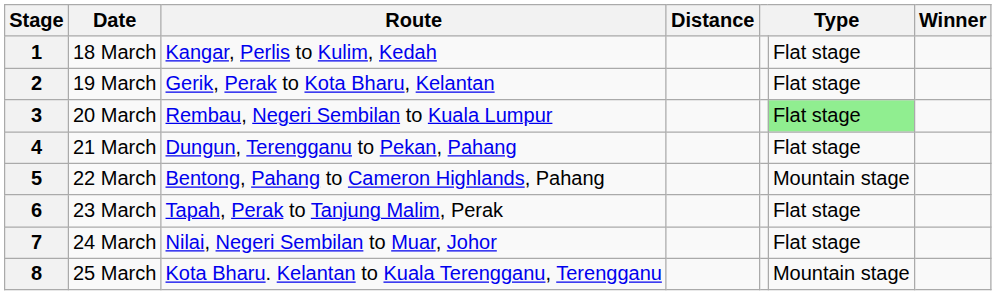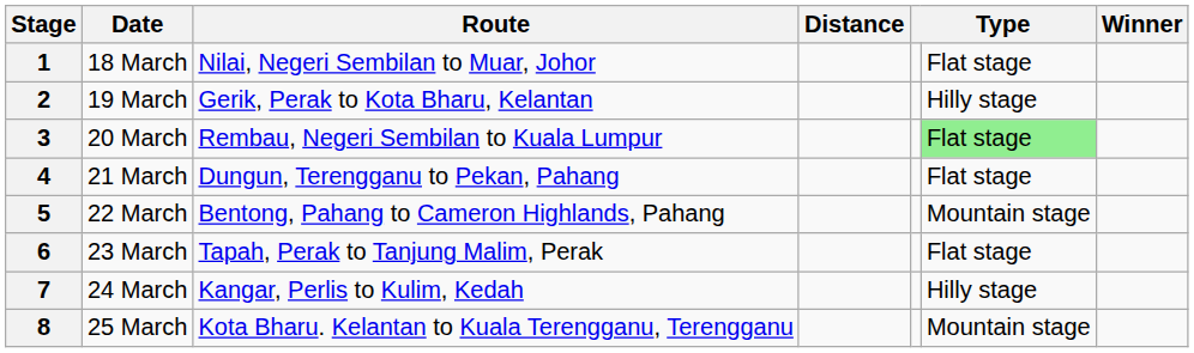1 | Route: Kangar, Perlis to Kulim, Kedah -> Nilai, Negeri Sembilan to Muar, Johor
2 | column 6: Flat stage -> Hilly stage
7 | Route: Nilai, Negeri Sembilan to Muar, Johor -> Kangar, Perlis to Kulim, Kedah
7 | column 6: Flat stage -> Hilly stage
